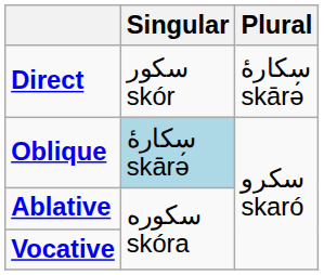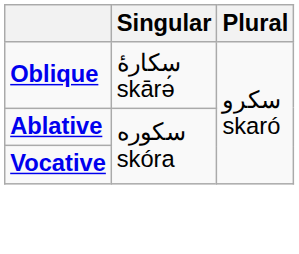- row: Direct | سکور skór | سکارۀ skārə́
Oblique | Singular: lightblue background -> no background
